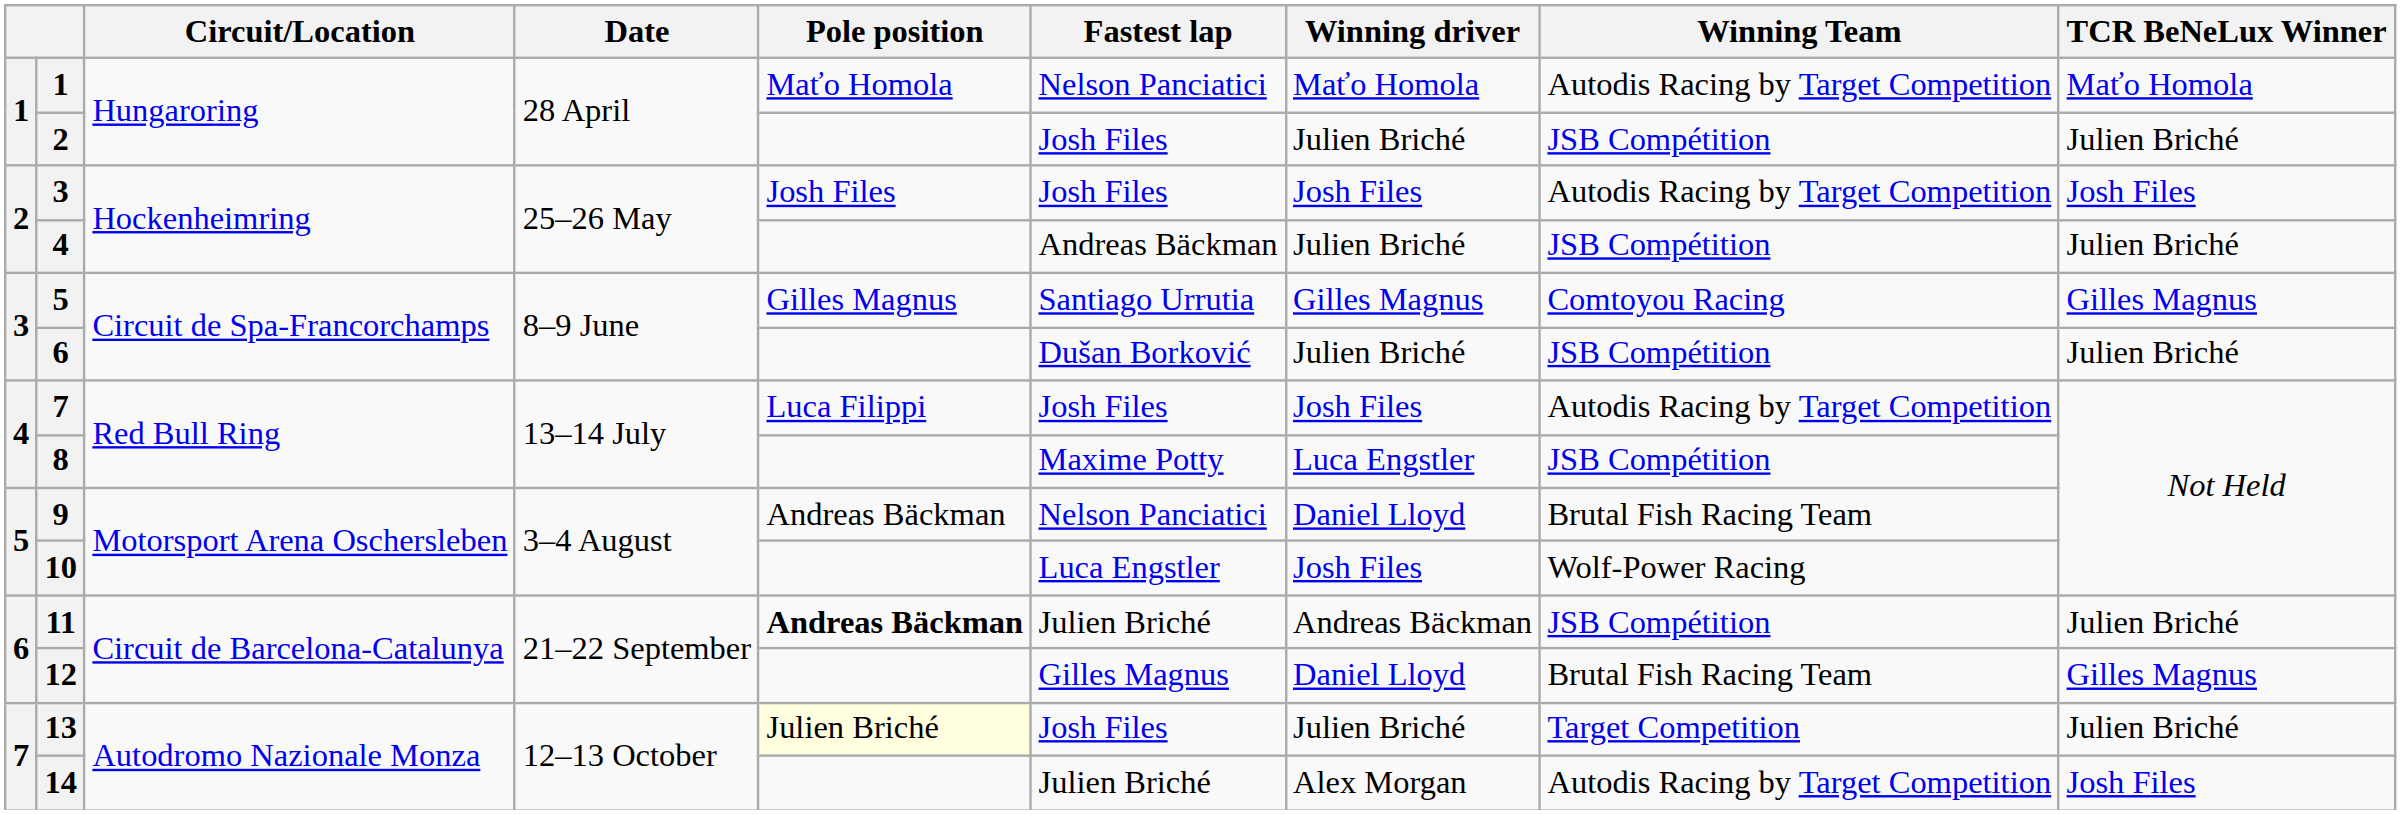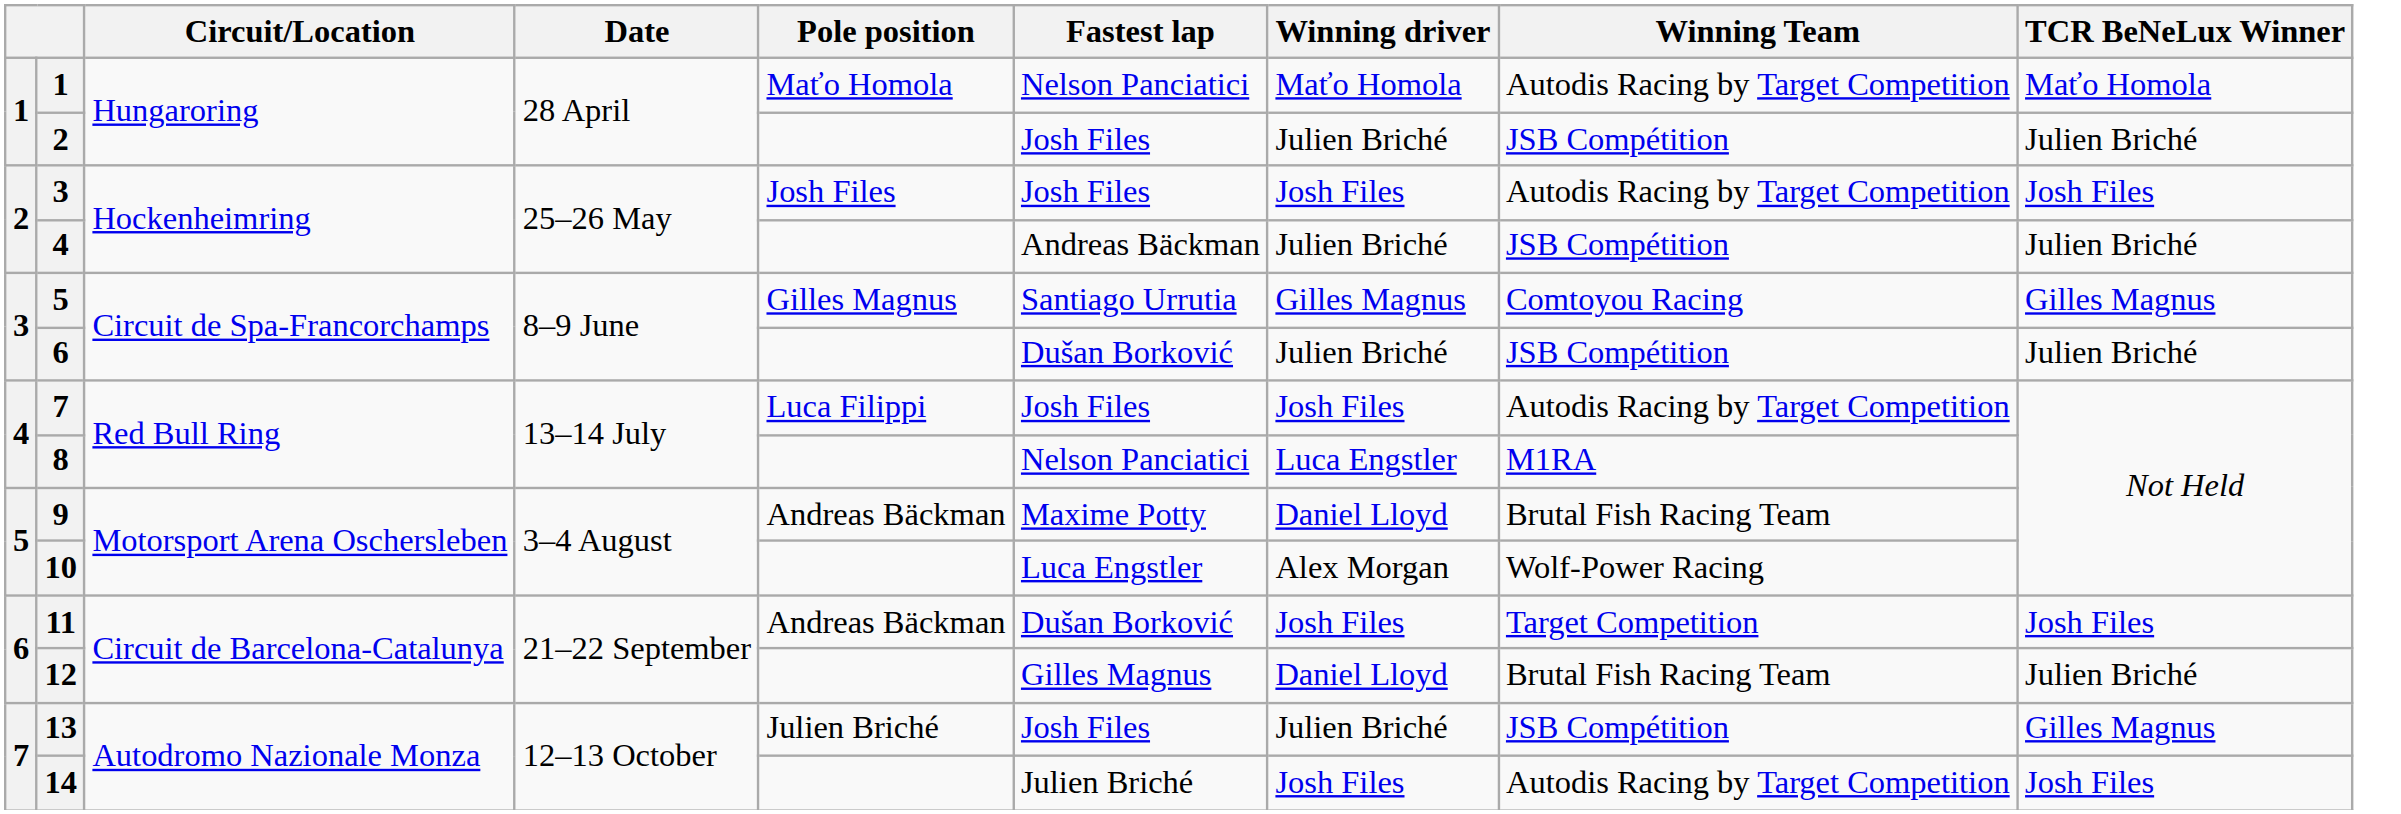8 | Fastest lap: Maxime Potty -> Nelson Panciatici
8 | Winning Team: JSB Compétition -> M1RA
9 | Fastest lap: Nelson Panciatici -> Maxime Potty
10 | Winning driver: Josh Files -> Alex Morgan
11 | Pole position: bold -> normal
11 | Fastest lap: Julien Briché -> Dušan Borković
11 | Winning driver: Andreas Bäckman -> Josh Files
11 | Winning Team: JSB Compétition -> Target Competition
11 | TCR BeNeLux Winner: Julien Briché -> Josh Files
12 | TCR BeNeLux Winner: Gilles Magnus -> Julien Briché
13 | Pole position: lightyellow background -> no background
13 | Winning Team: Target Competition -> JSB Compétition
13 | TCR BeNeLux Winner: Julien Briché -> Gilles Magnus
14 | Winning driver: Alex Morgan -> Josh Files
